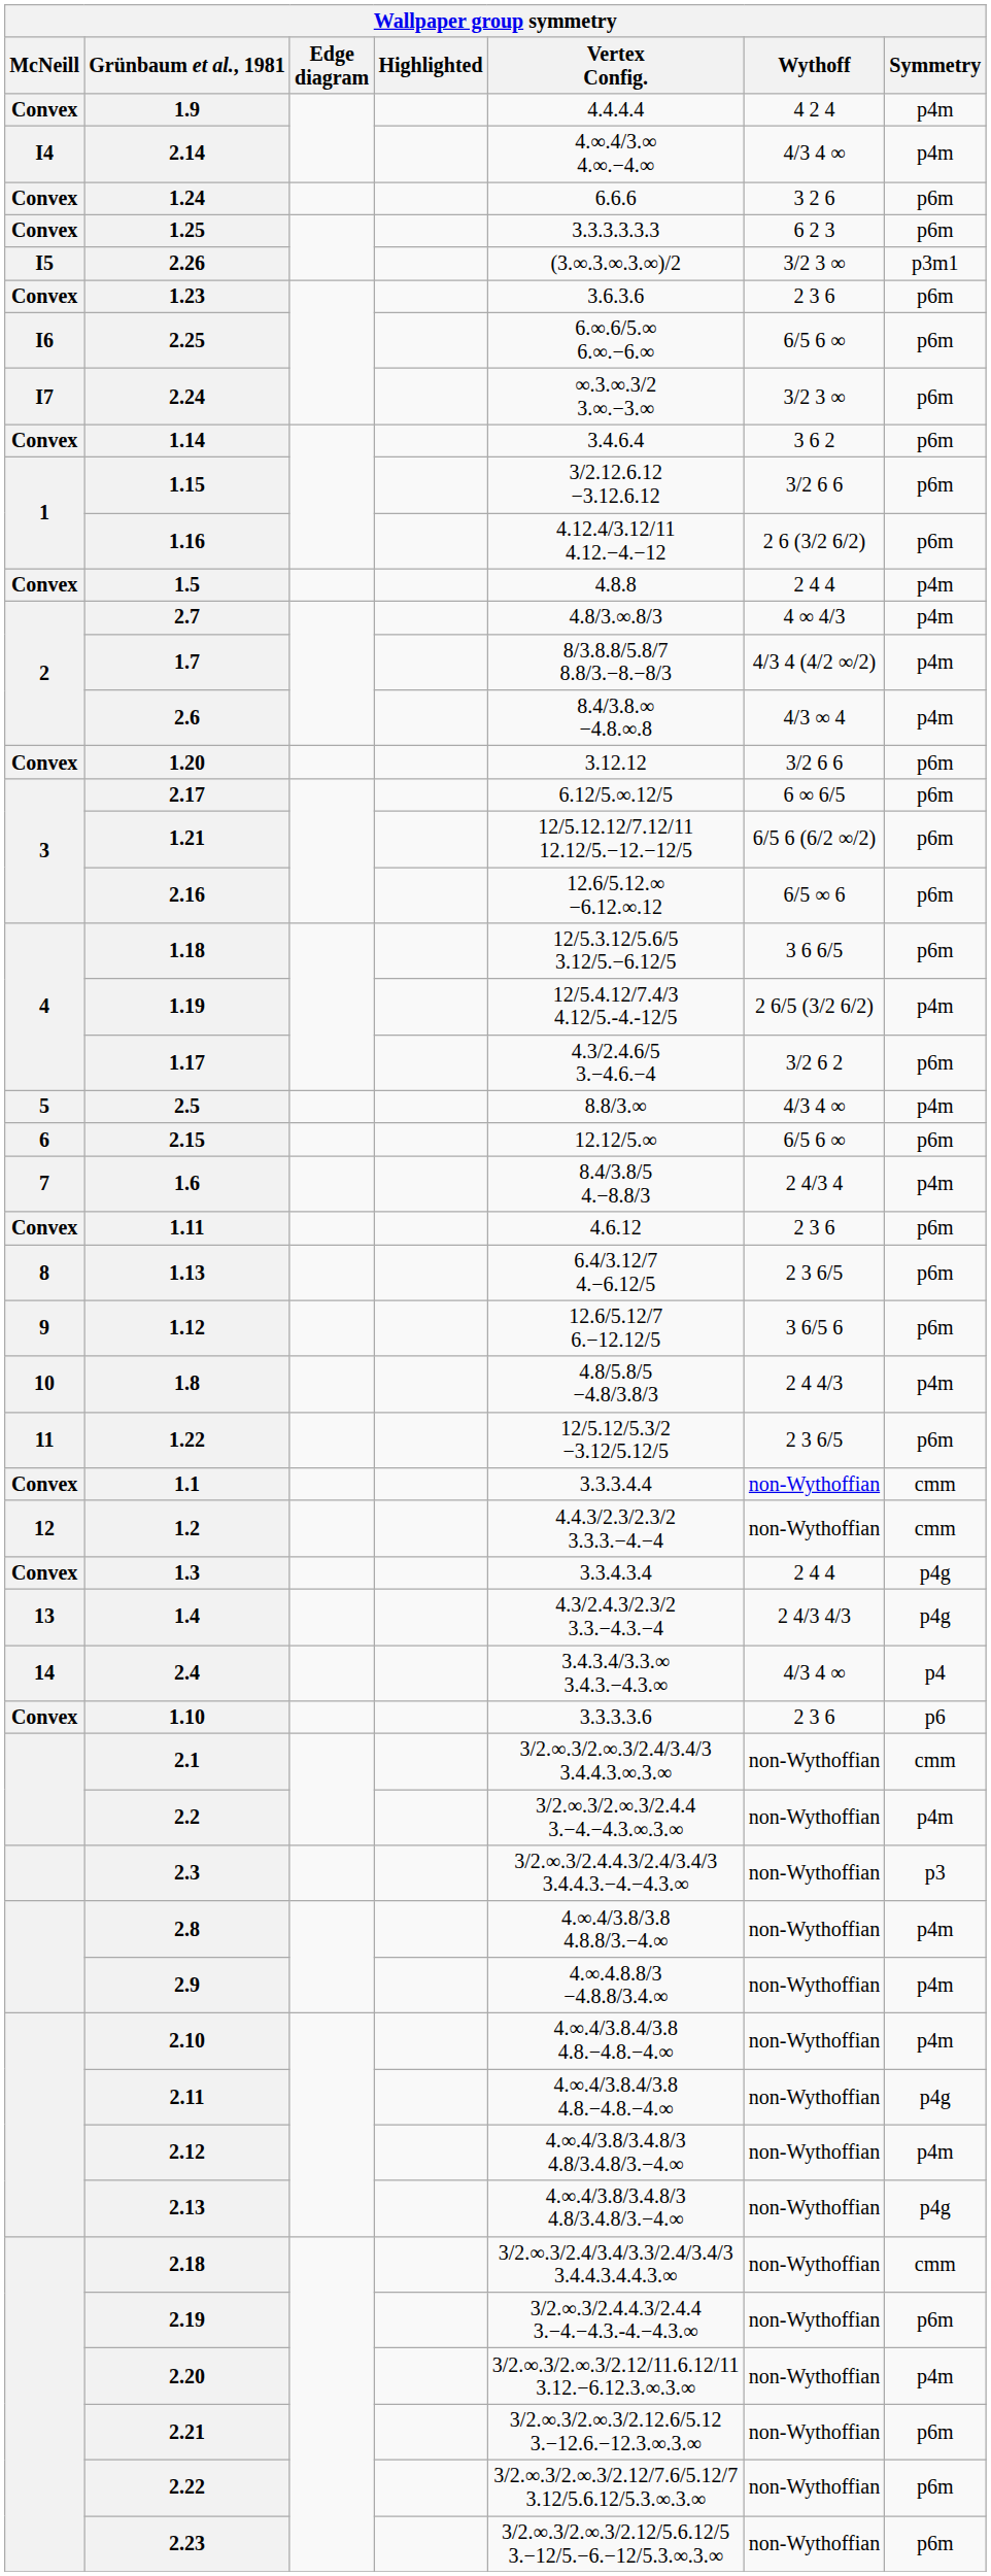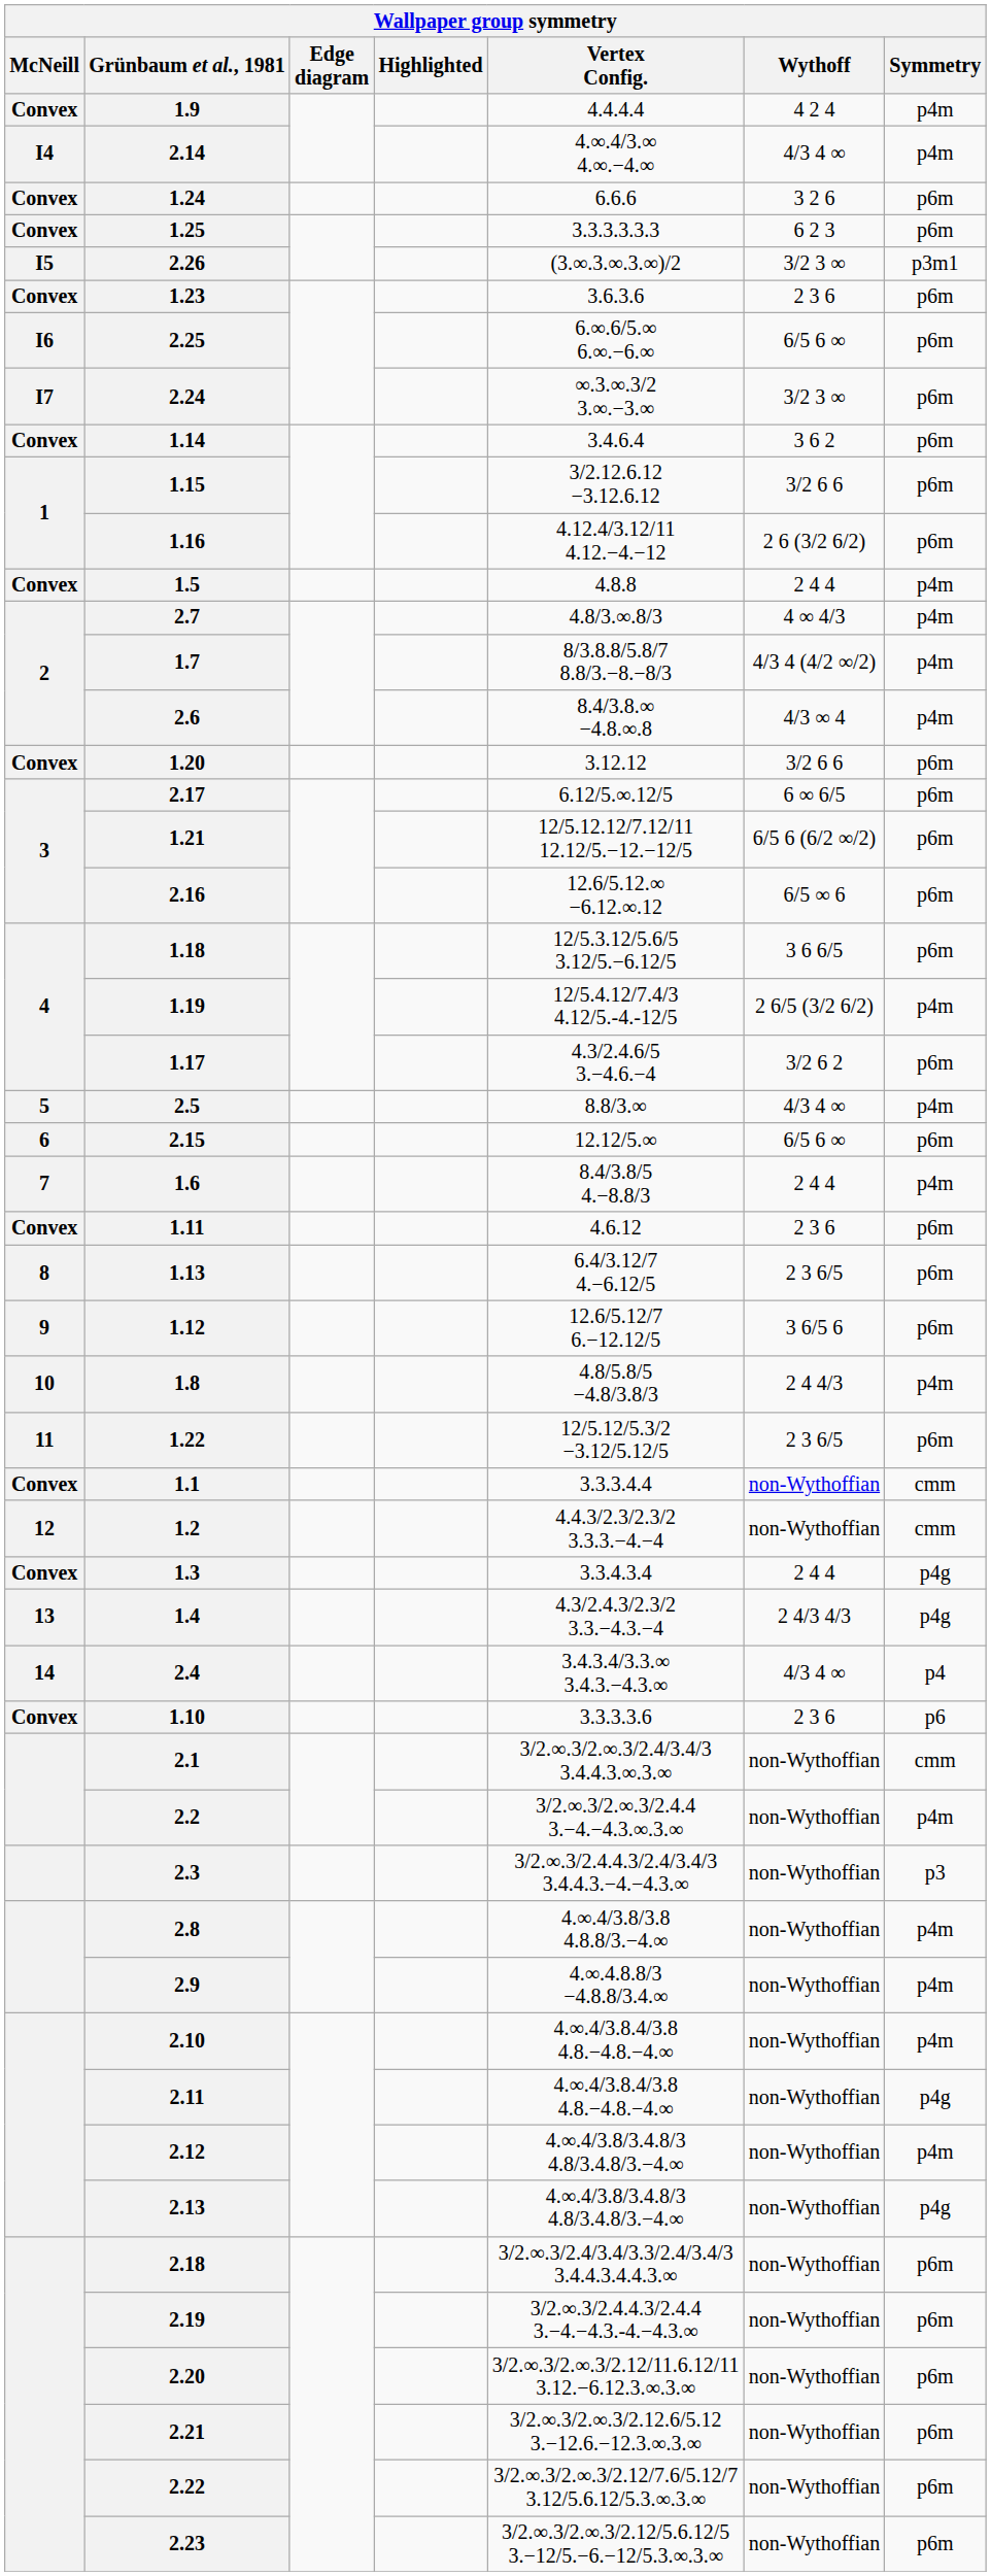1.6 | Wythoff: 2 4/3 4 -> 2 4 4
2.18 | Symmetry: cmm -> p6m
2.20 | Symmetry: p4m -> p6m
